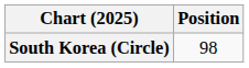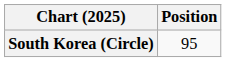South Korea (Circle) | Position: 98 -> 95
